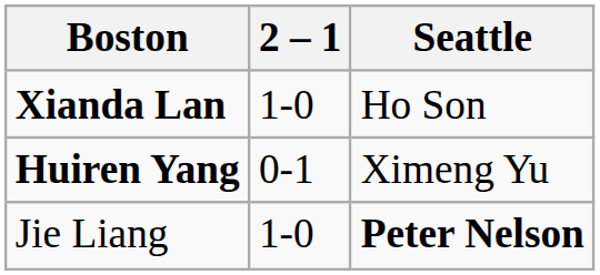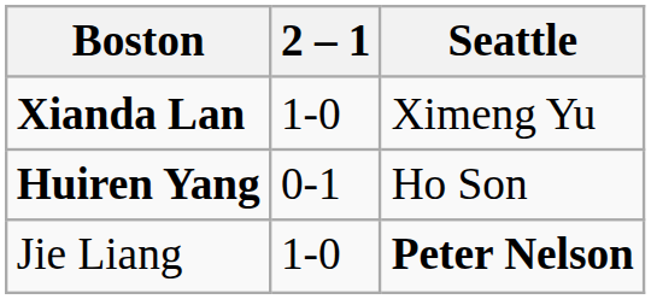Xianda Lan | Seattle: Ho Son -> Ximeng Yu
Huiren Yang | Seattle: Ximeng Yu -> Ho Son
